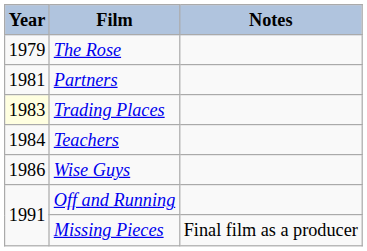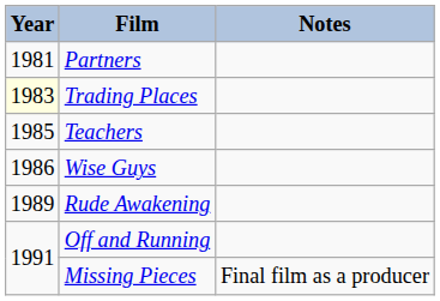- row: 1979 | The Rose
Teachers | Year: 1984 -> 1985
+ row: 1989 | Rude Awakening
